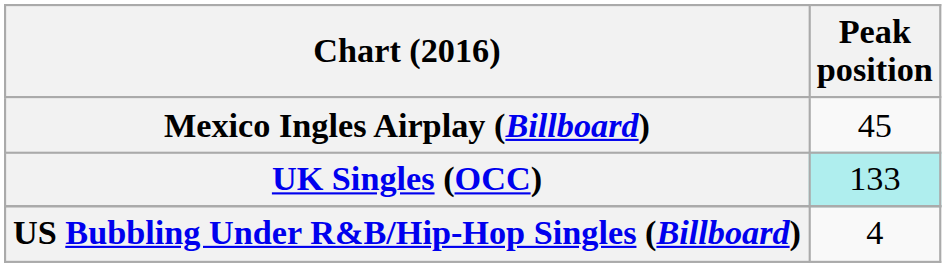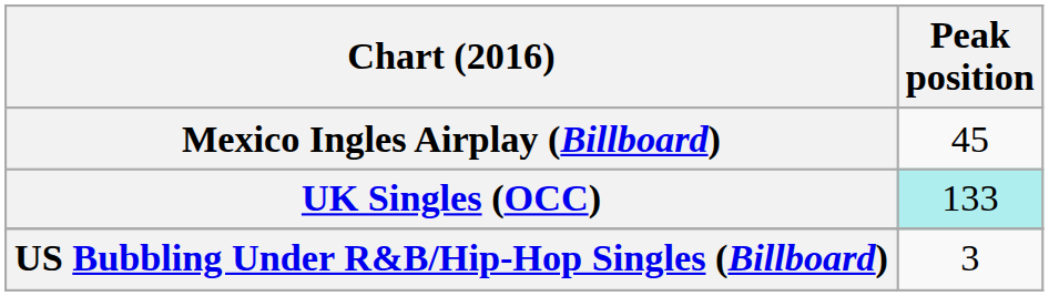US Bubbling Under R&B/Hip-Hop Singles (Billboard) | Peak position: 4 -> 3
